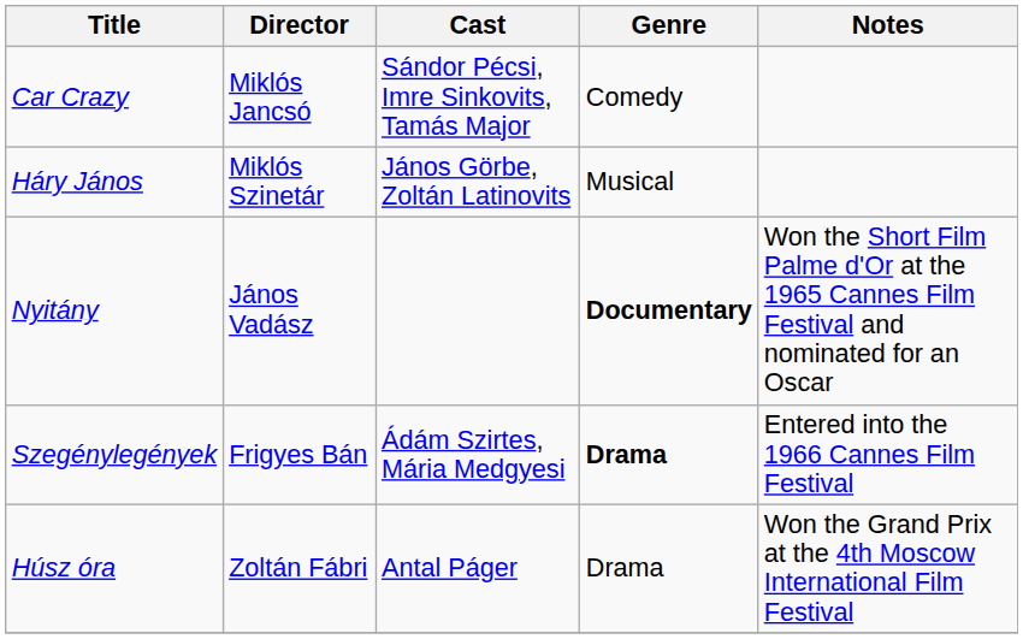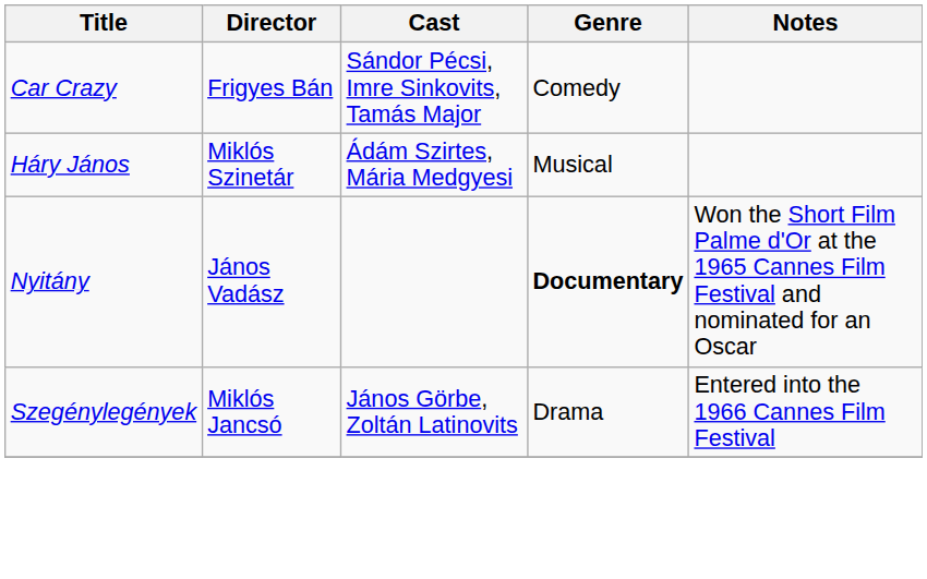Car Crazy | Director: Miklós Jancsó -> Frigyes Bán
Háry János | Cast: János Görbe, Zoltán Latinovits -> Ádám Szirtes, Mária Medgyesi
Szegénylegények | Director: Frigyes Bán -> Miklós Jancsó
Szegénylegények | Cast: Ádám Szirtes, Mária Medgyesi -> János Görbe, Zoltán Latinovits
Szegénylegények | Genre: bold -> normal
- row: Húsz óra | Zoltán Fábri | Antal Páger | Drama | Won the Grand Prix at the 4th Moscow International Film Festival
